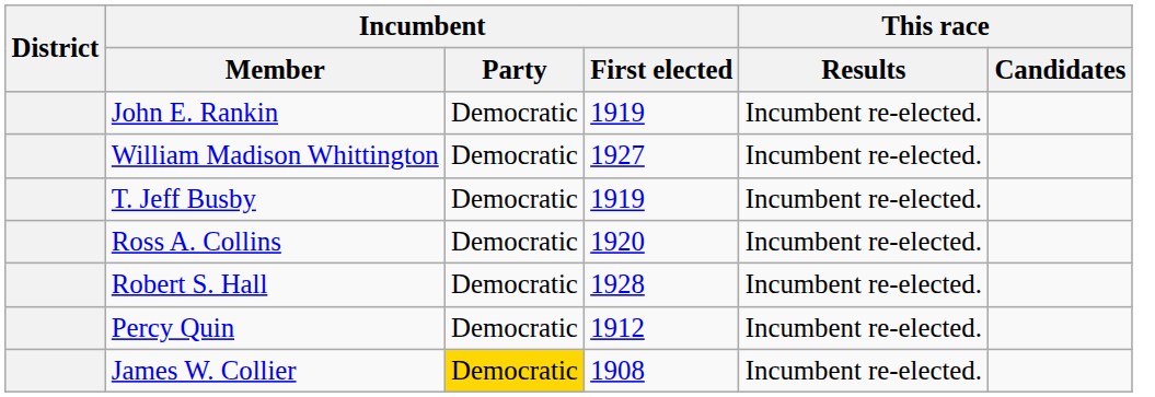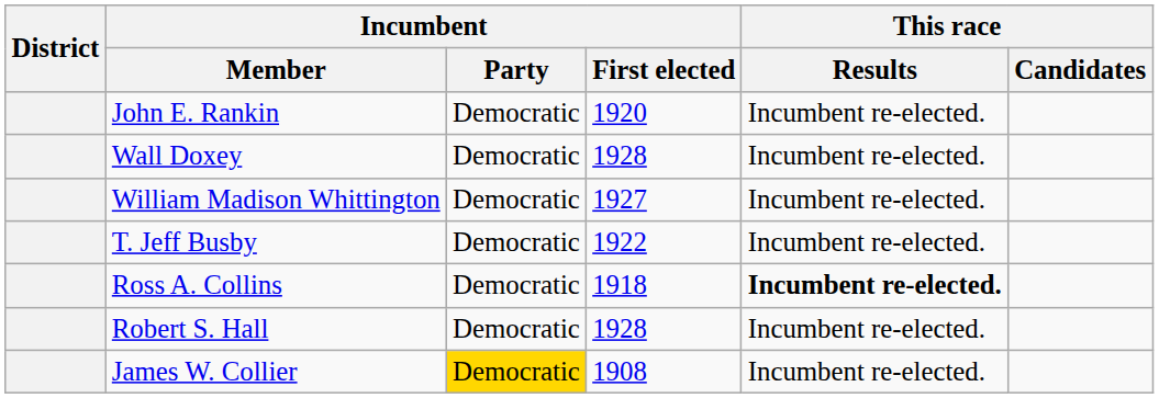John E. Rankin | Incumbent / First elected: 1919 -> 1920
+ row: Wall Doxey | Democratic | 1928 | Incumbent re-elected.
T. Jeff Busby | Incumbent / First elected: 1919 -> 1922
Ross A. Collins | Incumbent / First elected: 1920 -> 1918
Ross A. Collins | This race / Results: normal -> bold
- row: Percy Quin | Democratic | 1912 | Incumbent re-elected.
